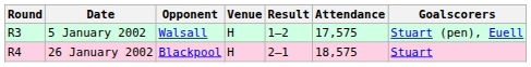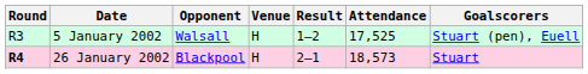5 January 2002 | Attendance: 17,575 -> 17,525
26 January 2002 | Round: normal -> bold
26 January 2002 | Attendance: 18,575 -> 18,573
